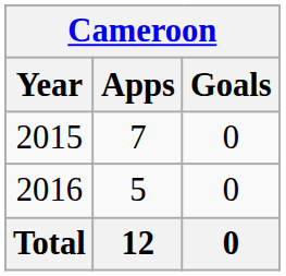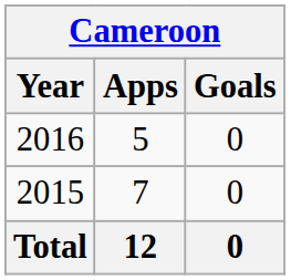rows swapped: 2015 <-> 2016
